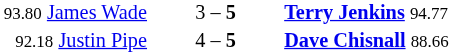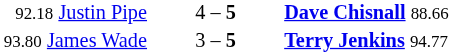rows swapped: 92.18 Justin Pipe <-> 93.80 James Wade
